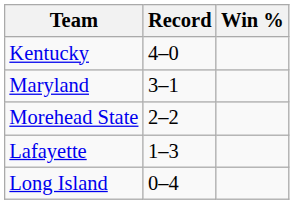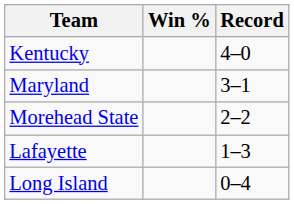columns swapped: Record <-> Win %
